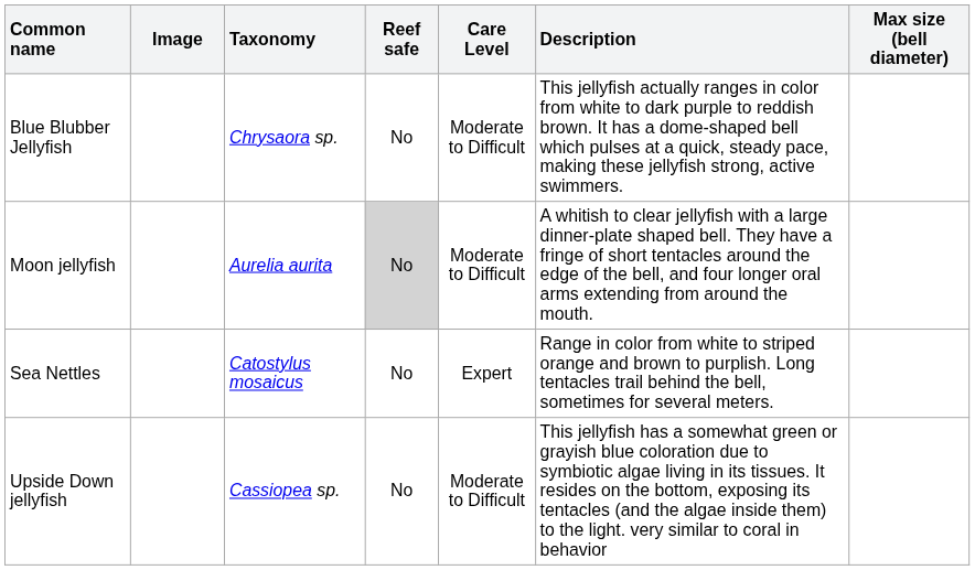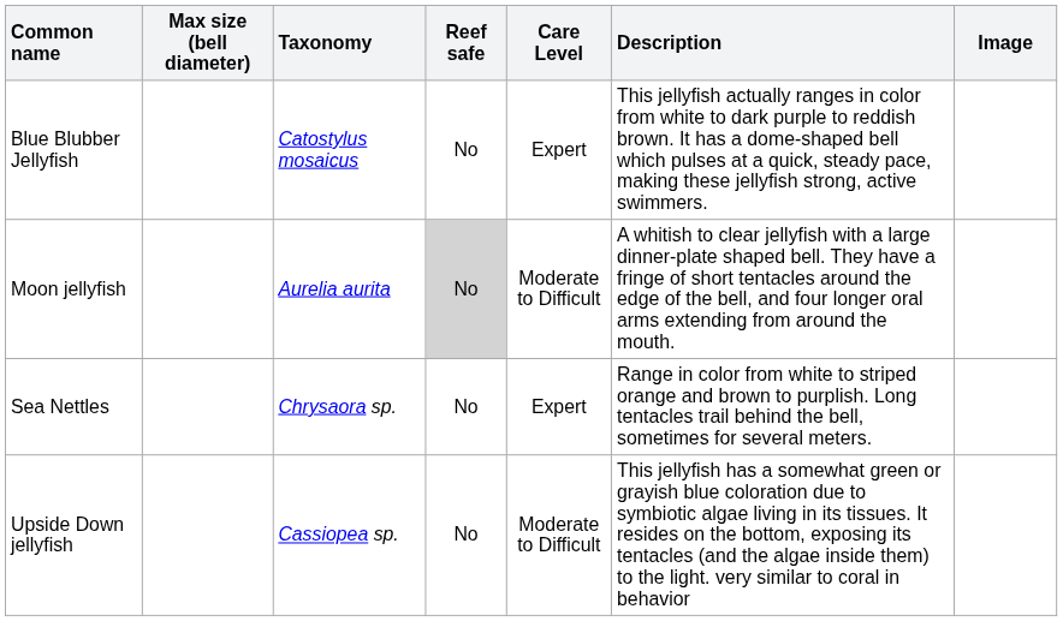columns swapped: Image <-> Max size (bell diameter)
Blue Blubber Jellyfish | Taxonomy: Chrysaora sp. -> Catostylus mosaicus
Blue Blubber Jellyfish | Care Level: Moderate to Difficult -> Expert
Sea Nettles | Taxonomy: Catostylus mosaicus -> Chrysaora sp.
